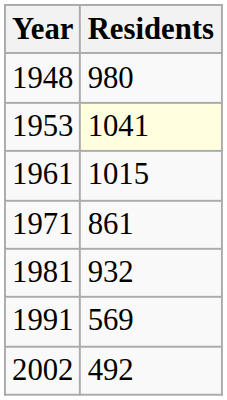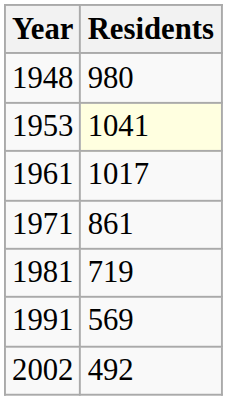1961 | Residents: 1015 -> 1017
1981 | Residents: 932 -> 719
